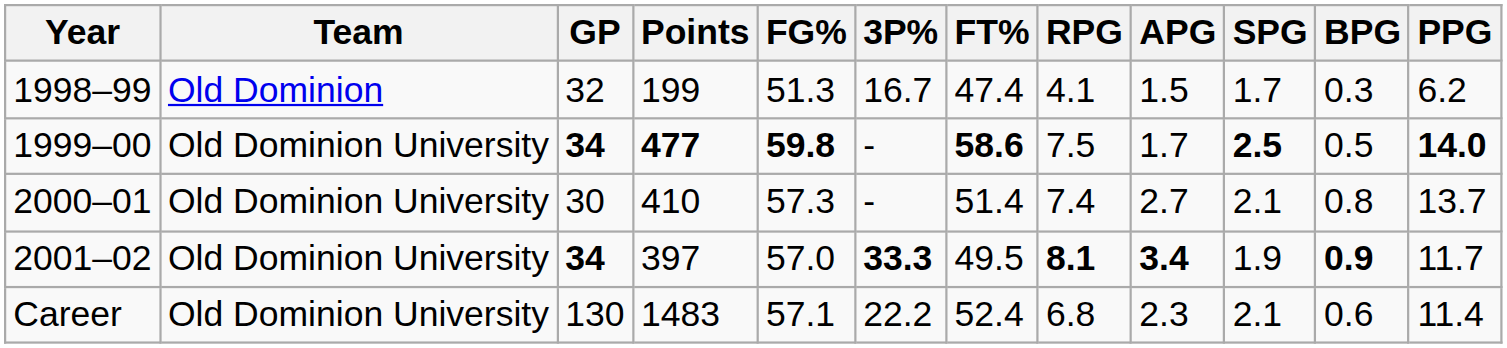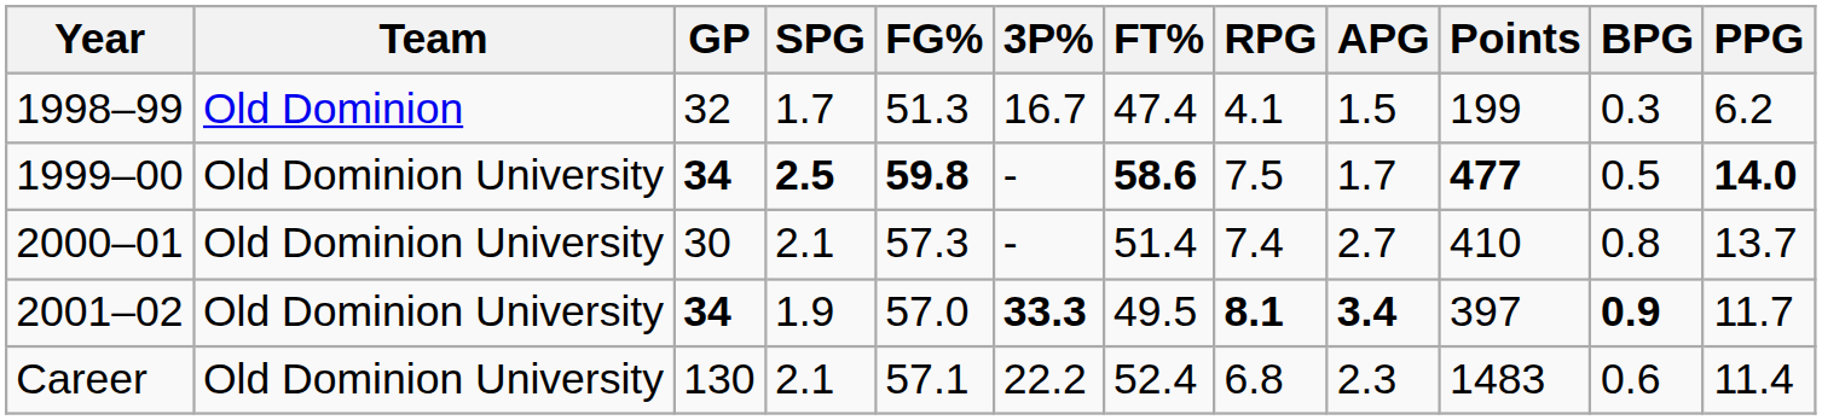columns swapped: Points <-> SPG
